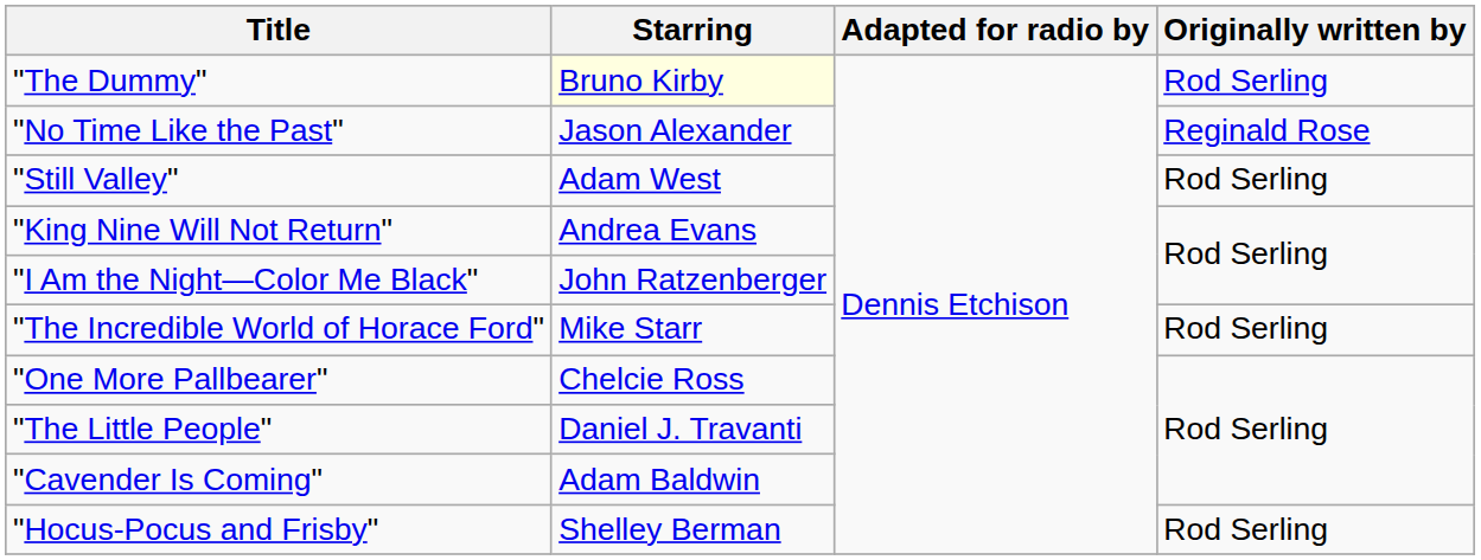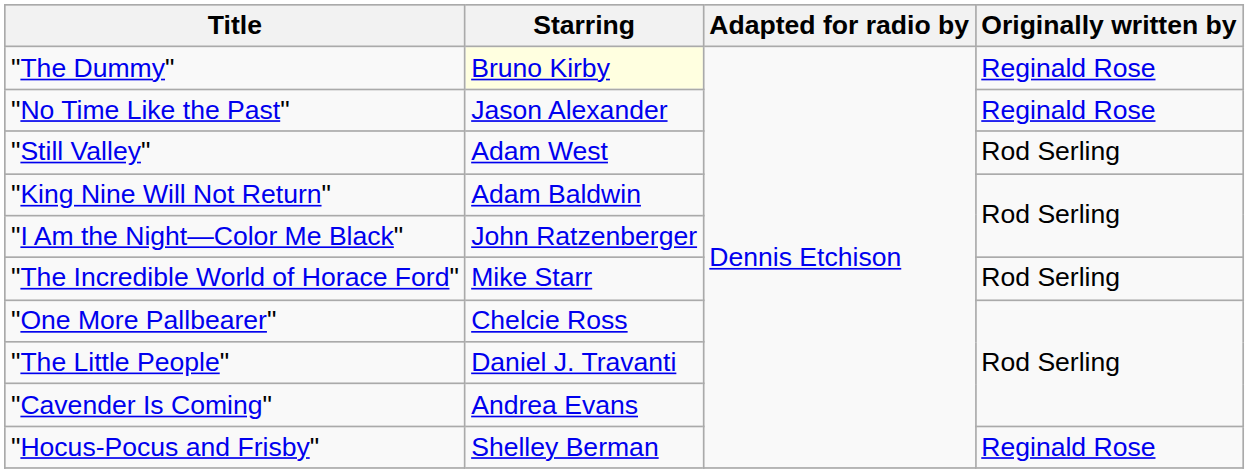"The Dummy" | Originally written by: Rod Serling -> Reginald Rose
"King Nine Will Not Return" | Starring: Andrea Evans -> Adam Baldwin
"Cavender Is Coming" | Starring: Adam Baldwin -> Andrea Evans
"Hocus-Pocus and Frisby" | Originally written by: Rod Serling -> Reginald Rose
